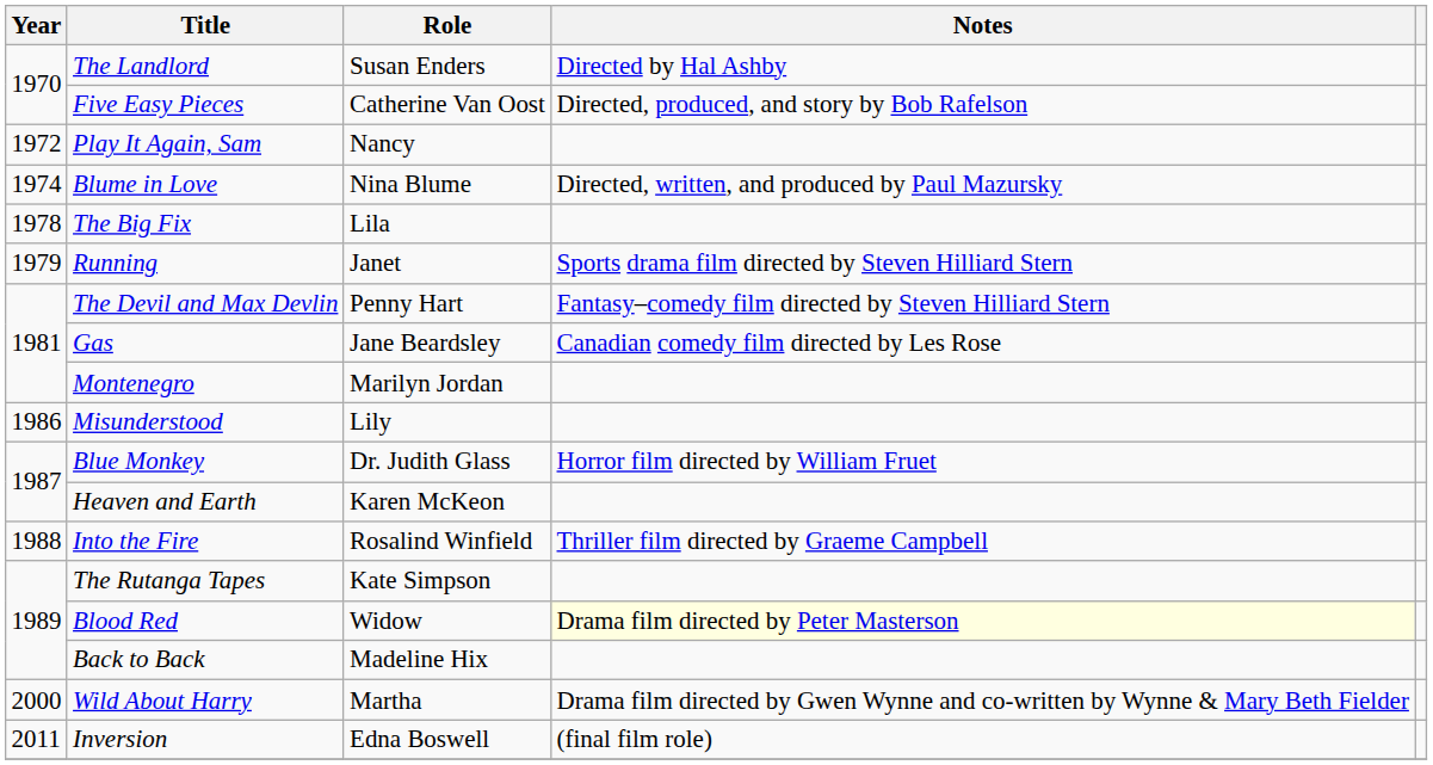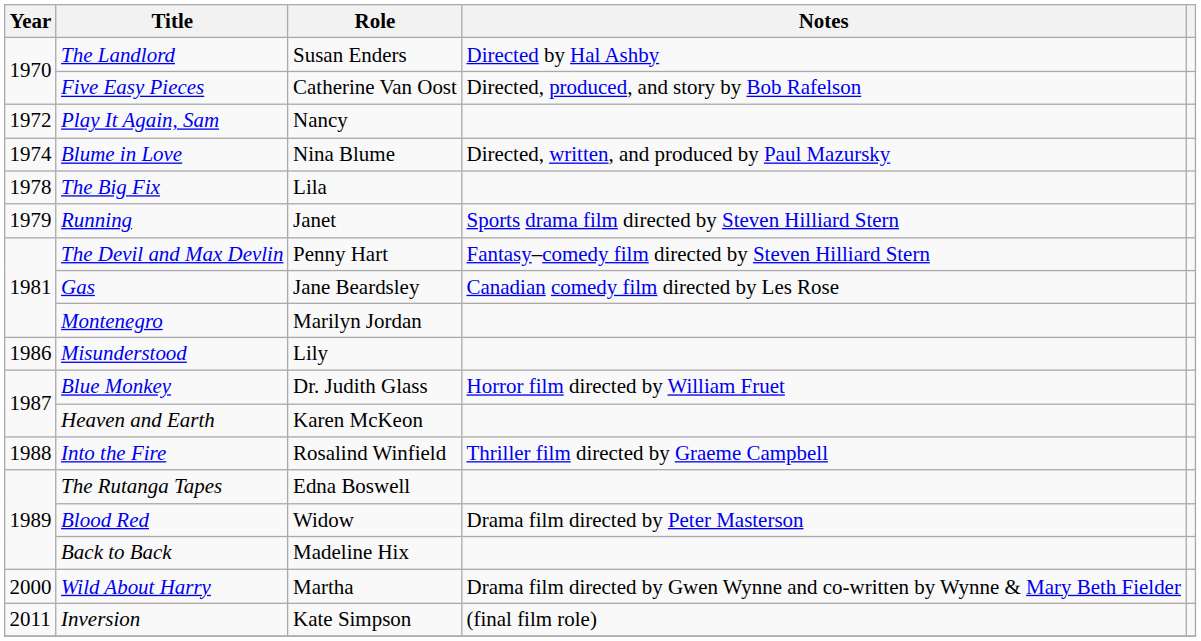The Rutanga Tapes | Role: Kate Simpson -> Edna Boswell
Blood Red | Notes: lightyellow background -> no background
Inversion | Role: Edna Boswell -> Kate Simpson
